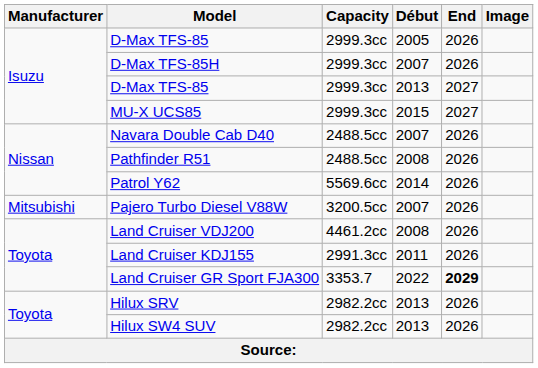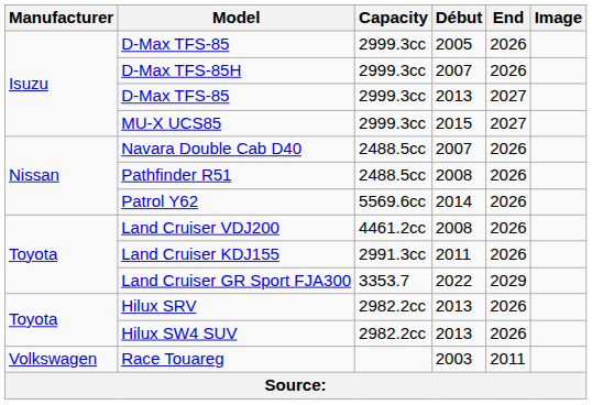- row: Mitsubishi | Pajero Turbo Diesel V88W | 3200.5cc | 2007 | 2026
Land Cruiser GR Sport FJA300 | End: bold -> normal
+ row: Volkswagen | Race Touareg | 2003 | 2011
